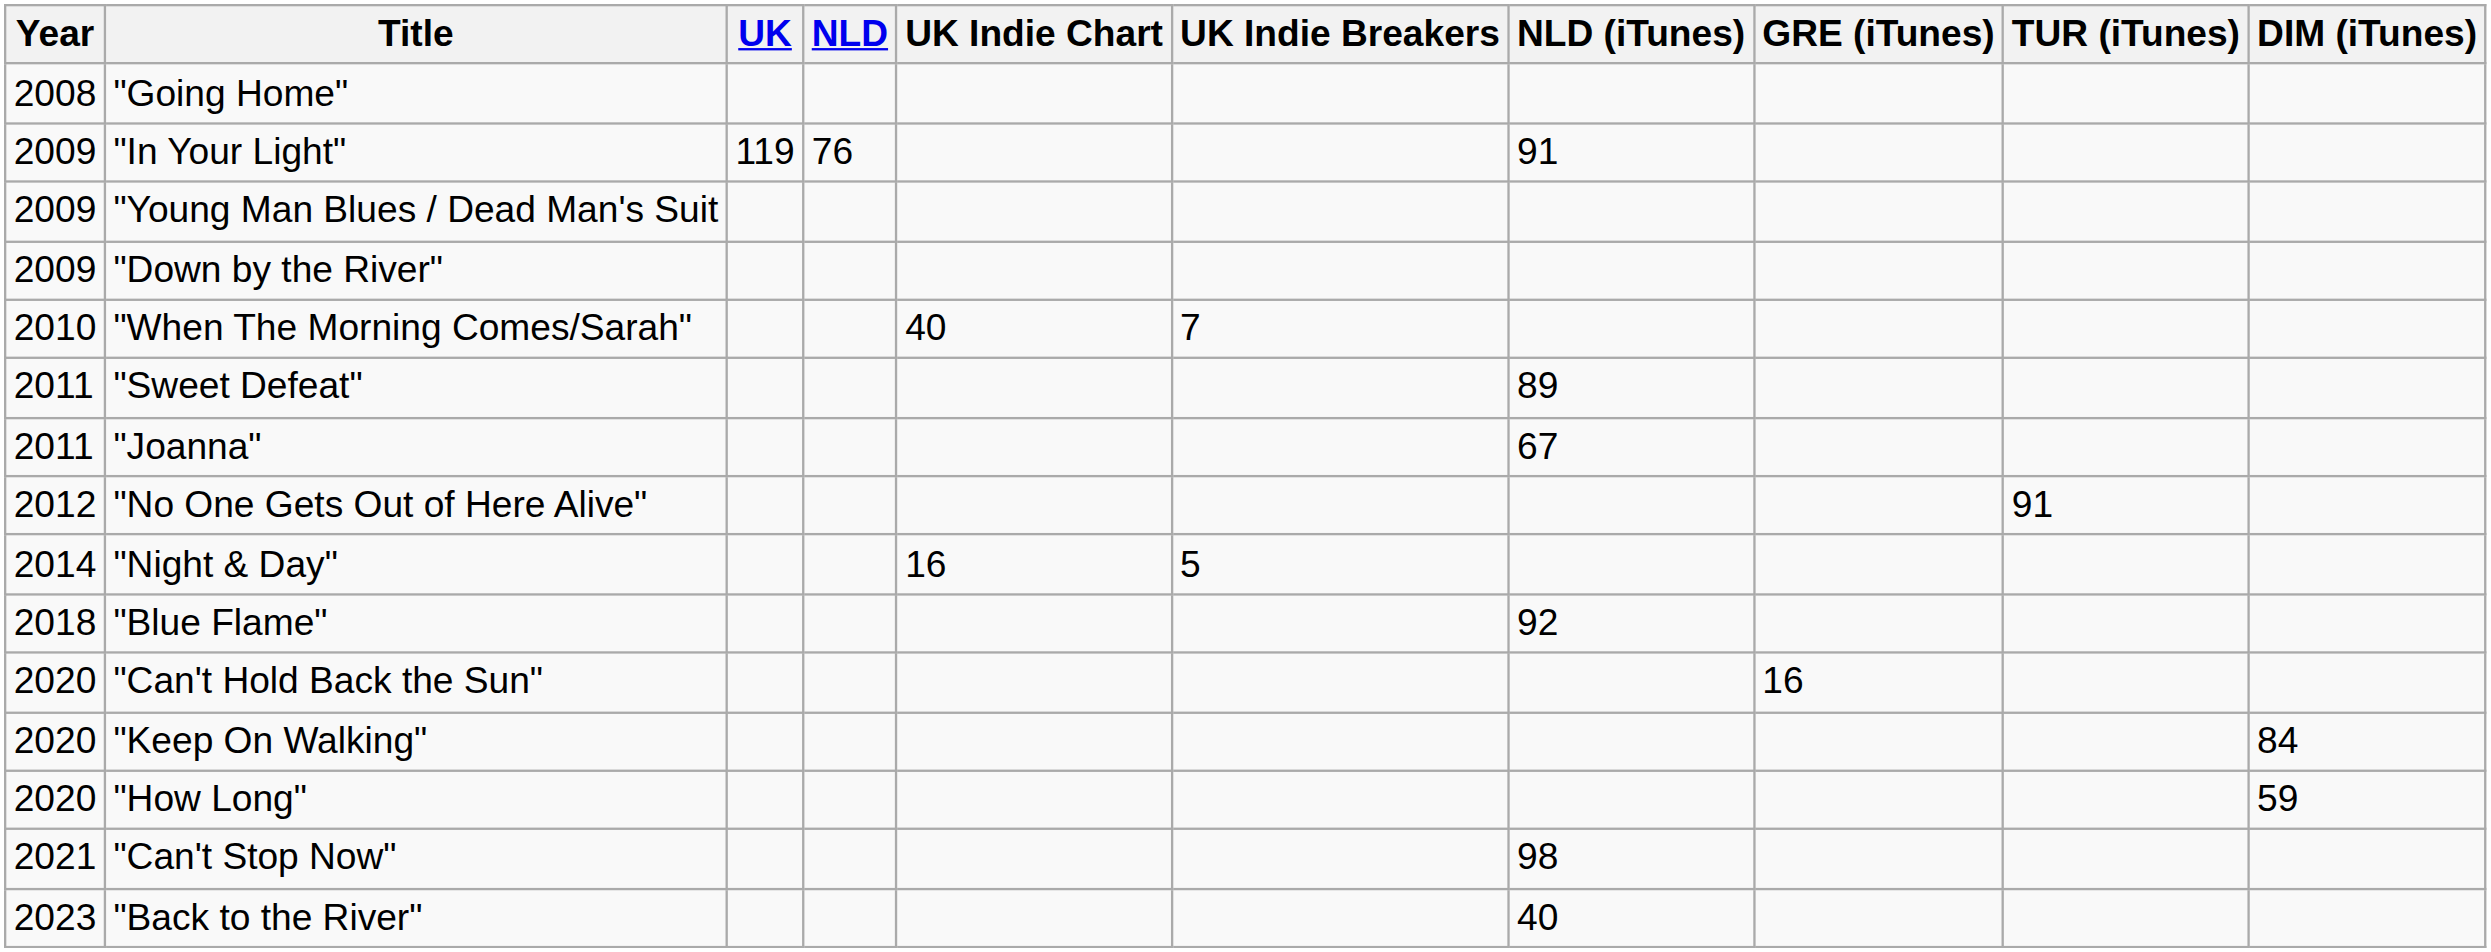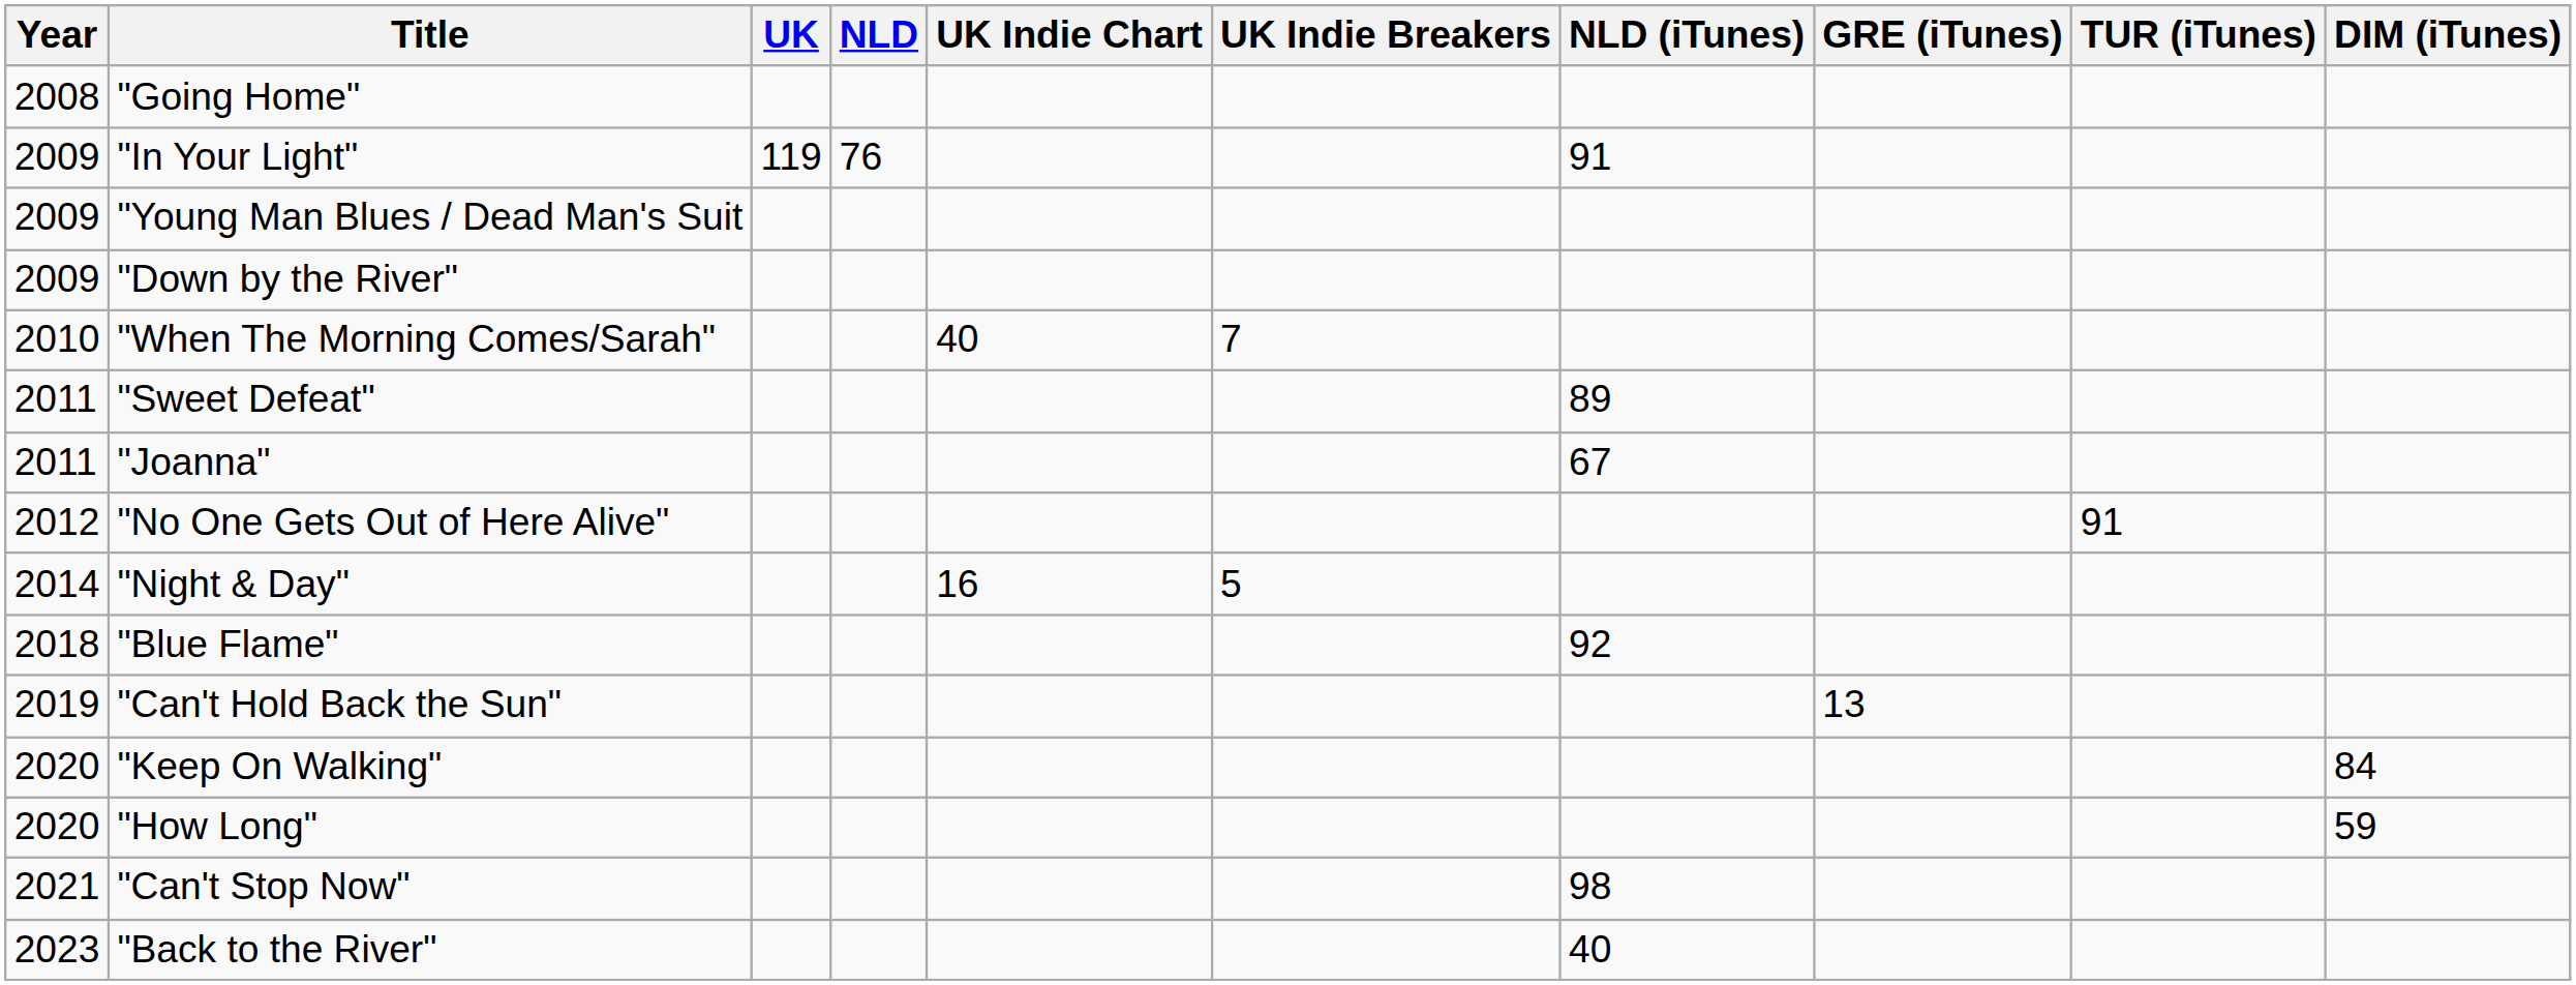"Can't Hold Back the Sun" | Year: 2020 -> 2019
"Can't Hold Back the Sun" | GRE (iTunes): 16 -> 13
